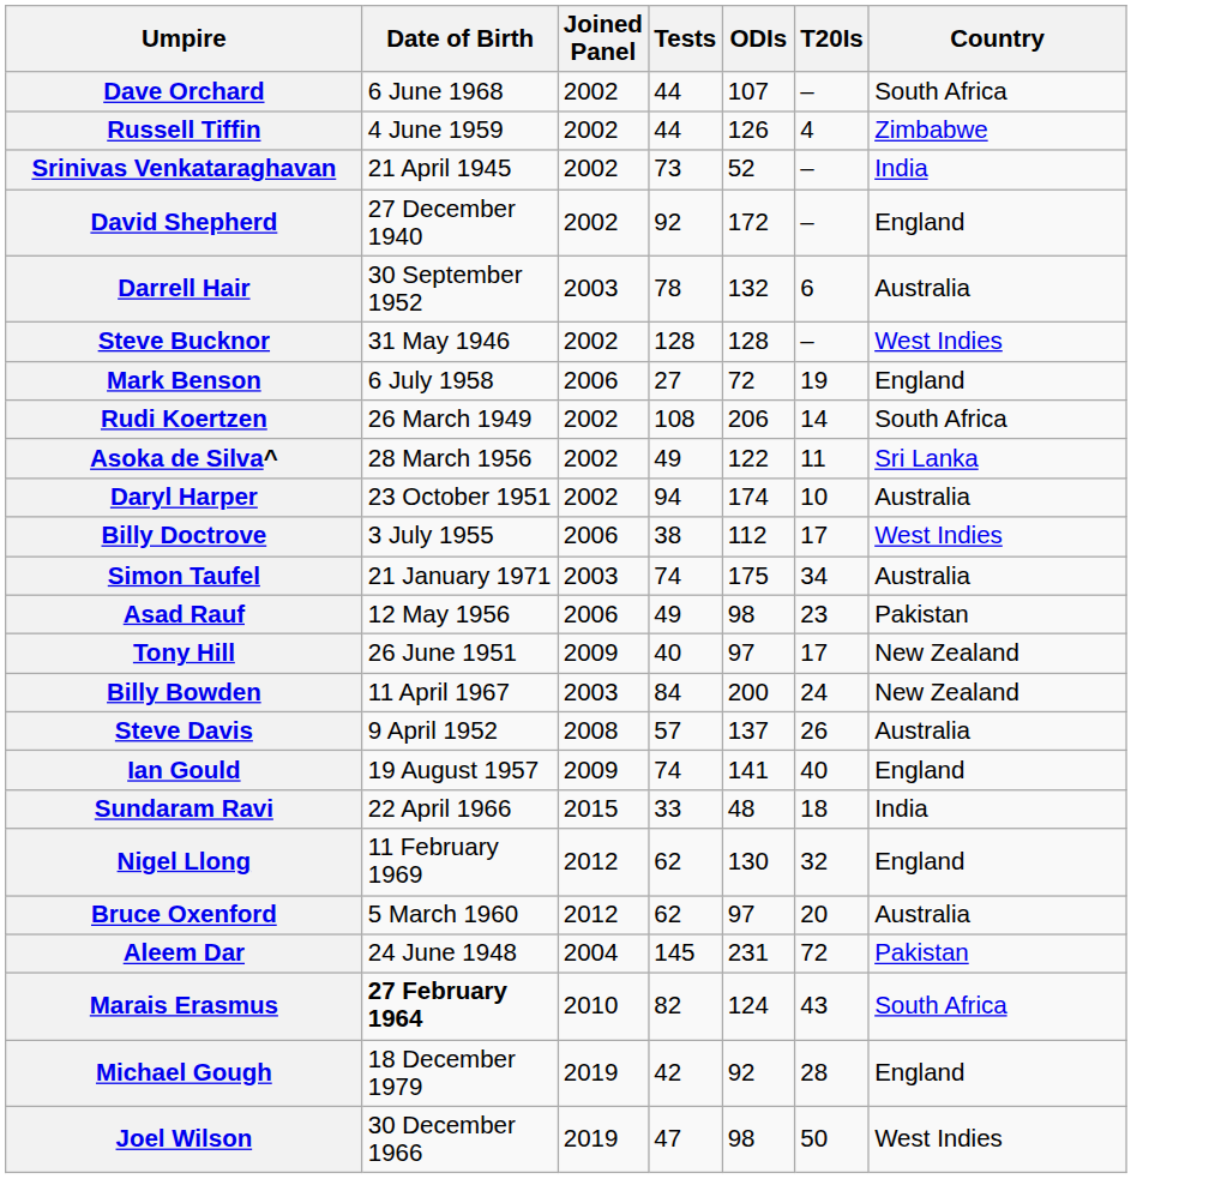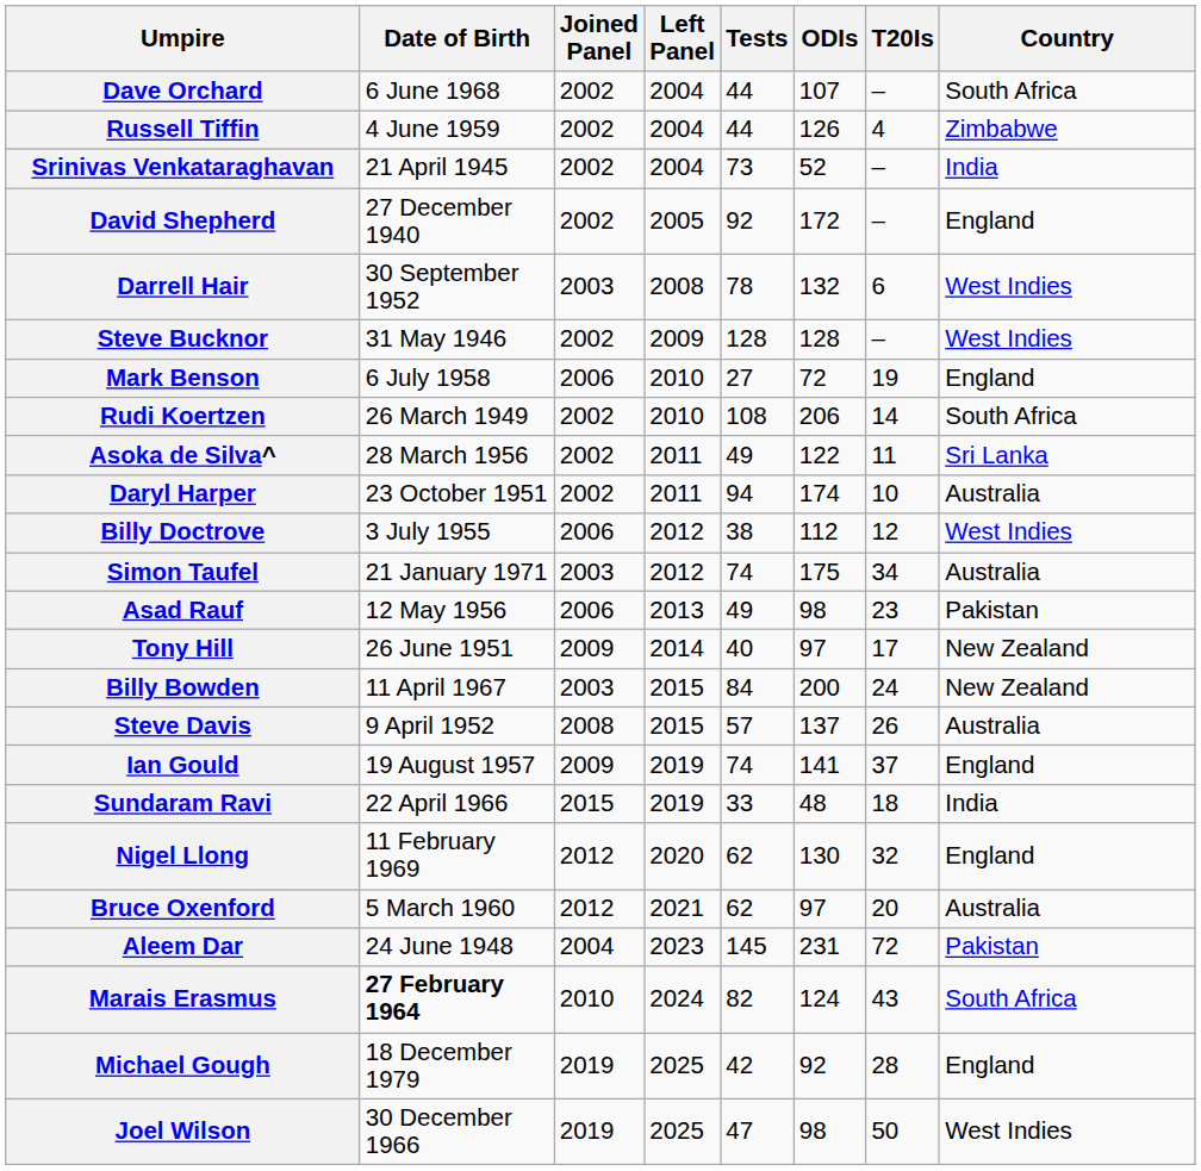+ column: Left Panel | 2004 | 2004 | 2004 | 2005 | 2008 | 2009 | 2010 | 2010 | 2011 | 2011 | 2012 | 2012 | 2013 | 2014 | 2015 | 2015 | 2019 | 2019 | 2020 | 2021 | 2023 | 2024 | 2025 | 2025
Darrell Hair | Country: Australia -> West Indies
Billy Doctrove | T20Is: 17 -> 12
Ian Gould | T20Is: 40 -> 37
